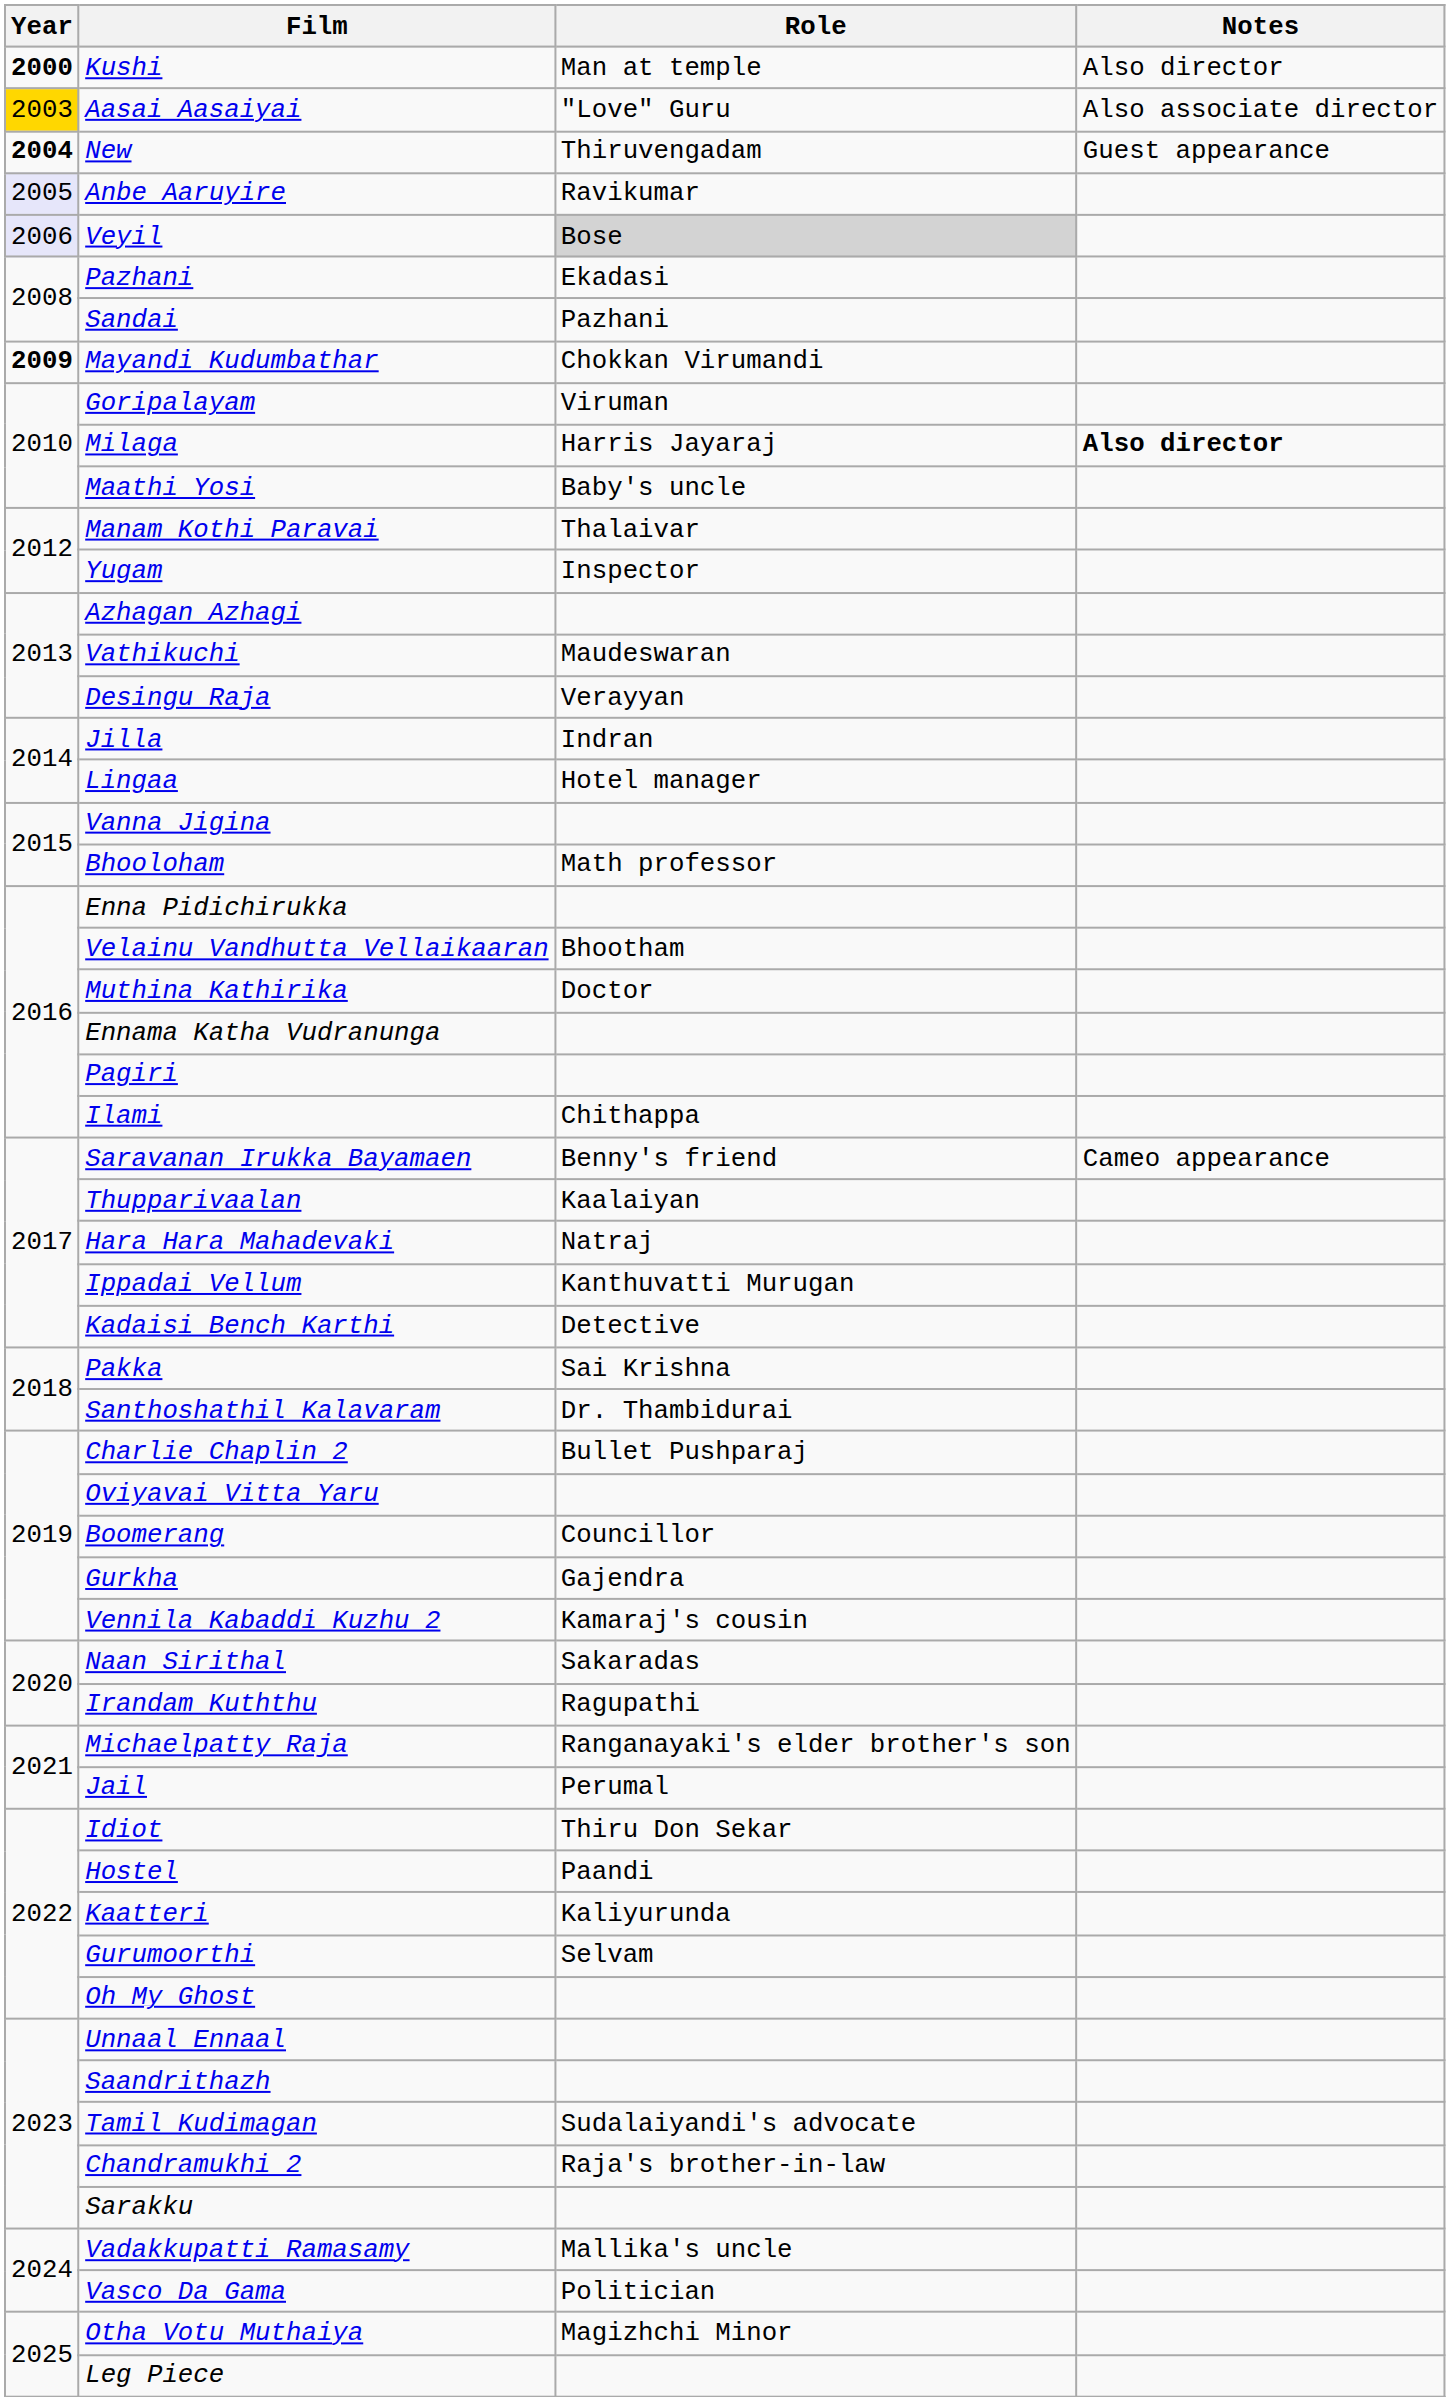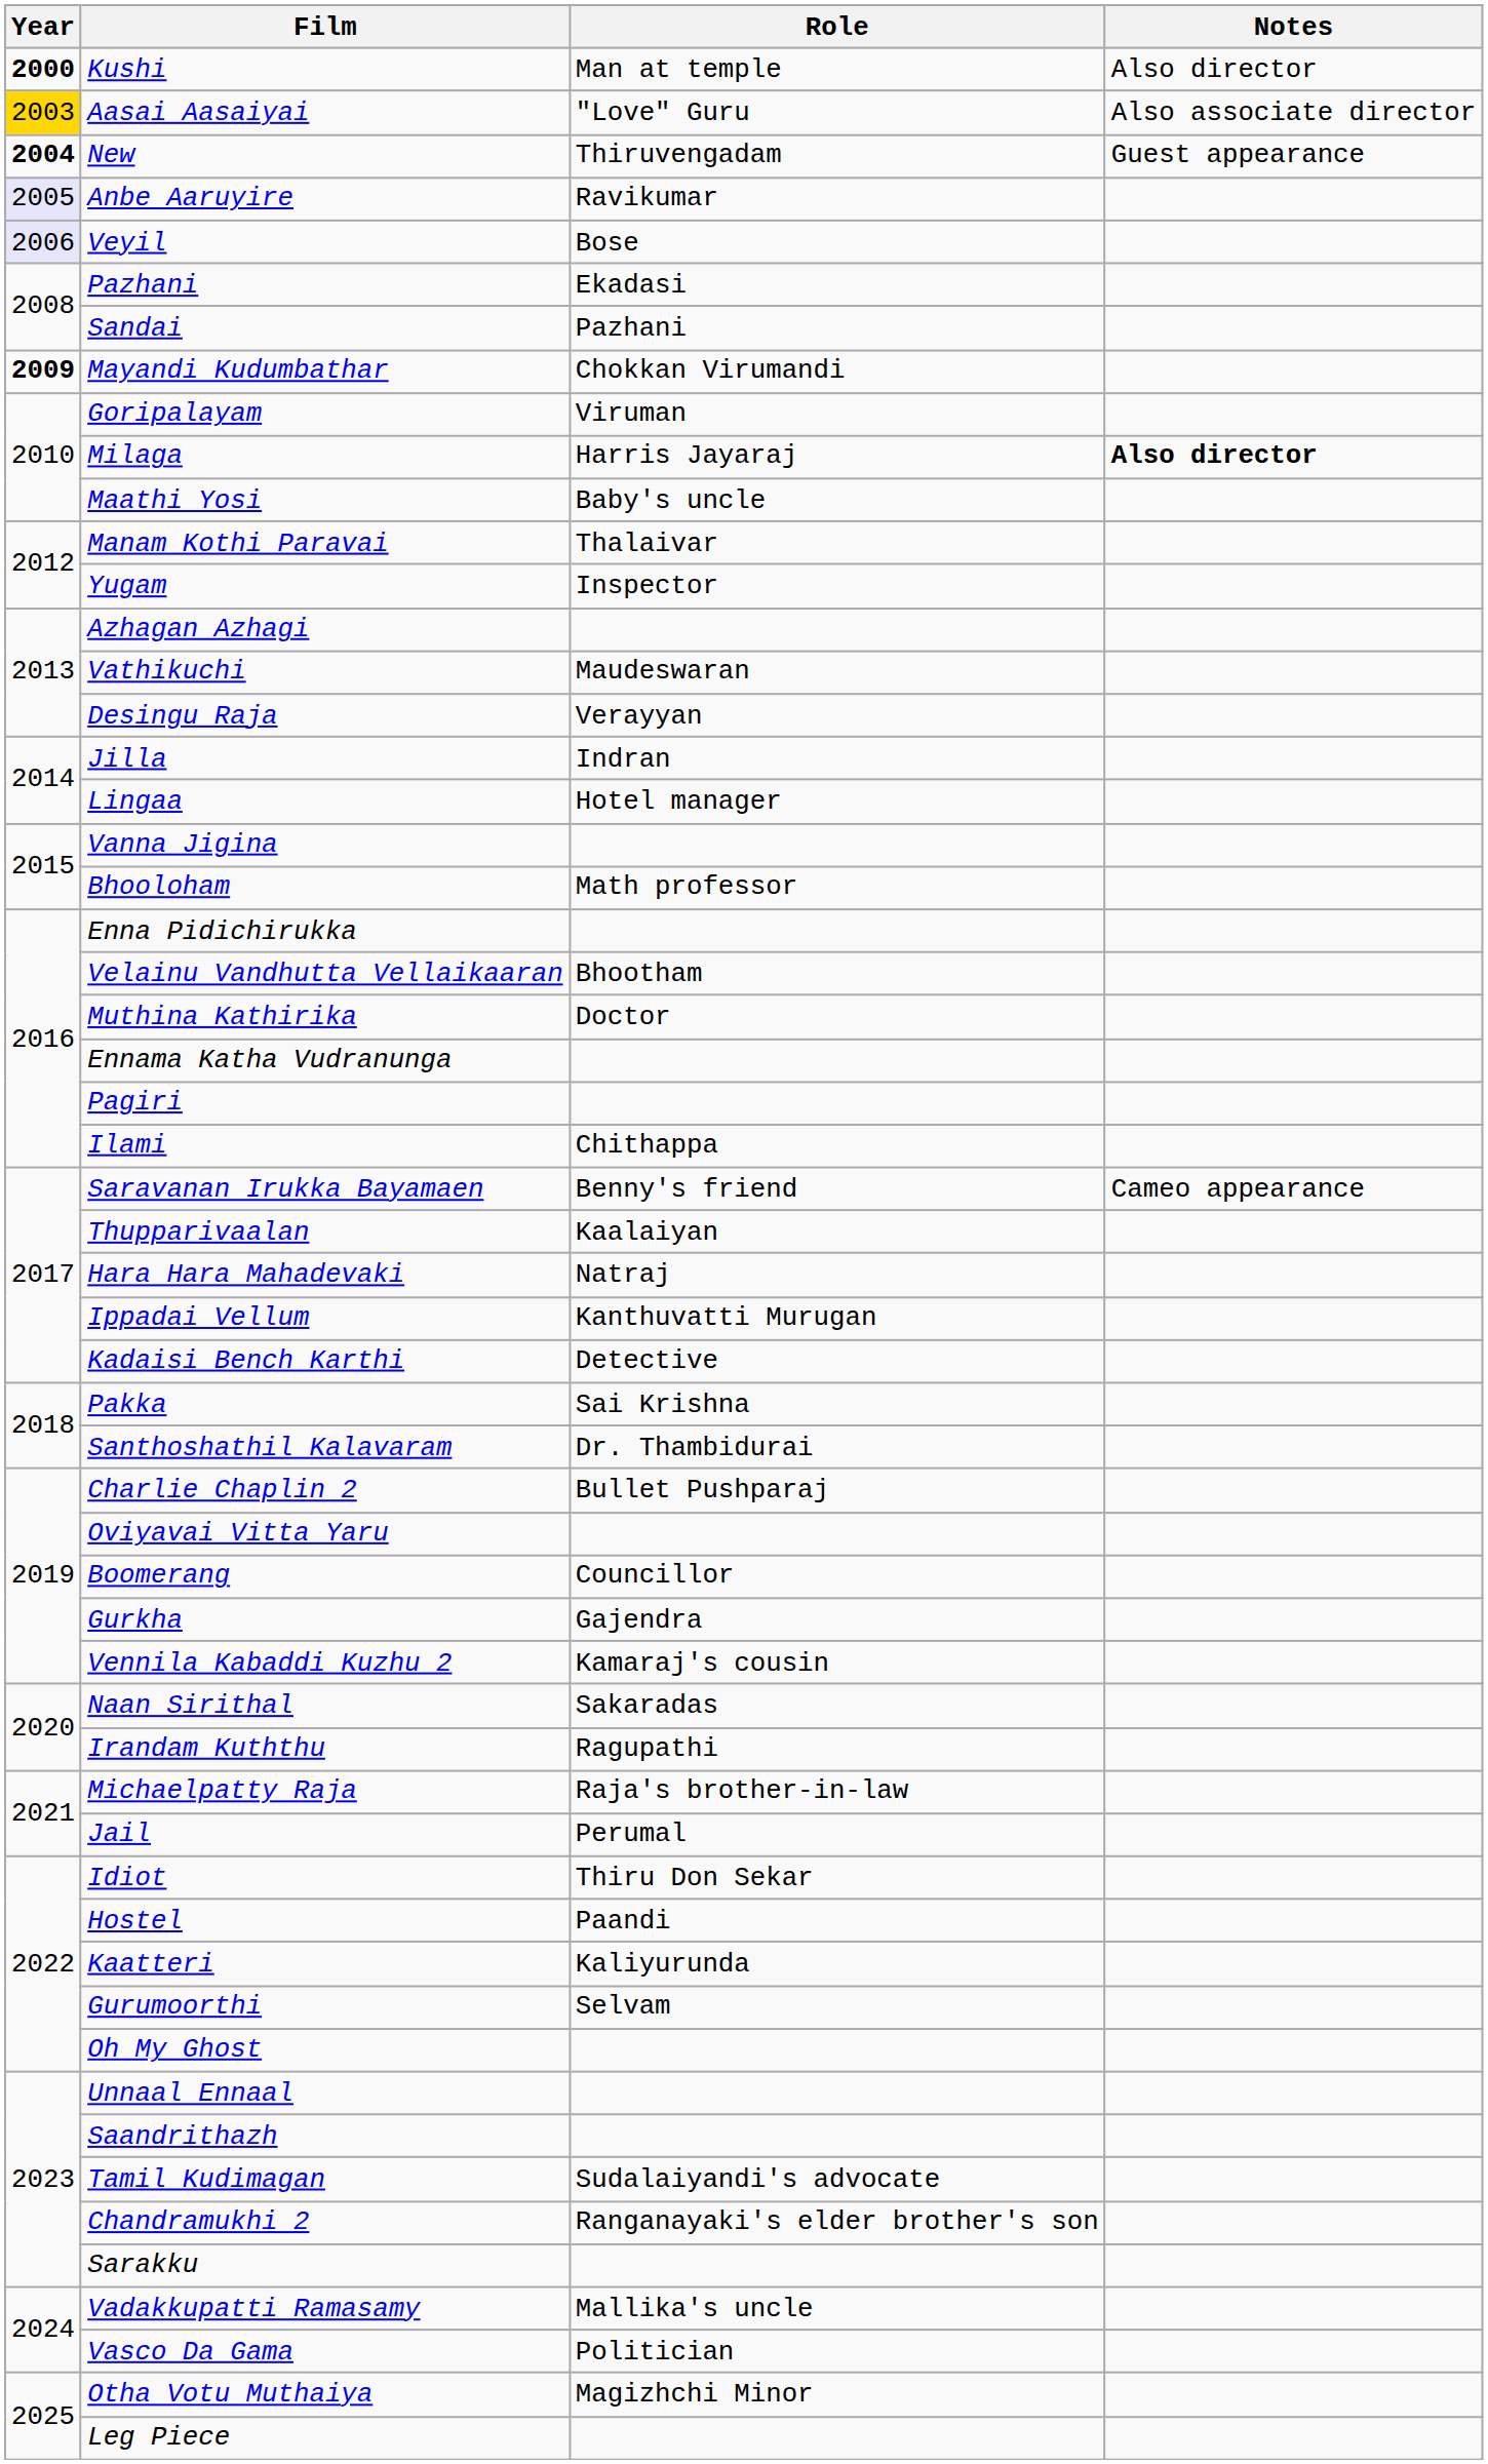Veyil | Role: lightgrey background -> no background
Michaelpatty Raja | Role: Ranganayaki's elder brother's son -> Raja's brother-in-law
Chandramukhi 2 | Role: Raja's brother-in-law -> Ranganayaki's elder brother's son
